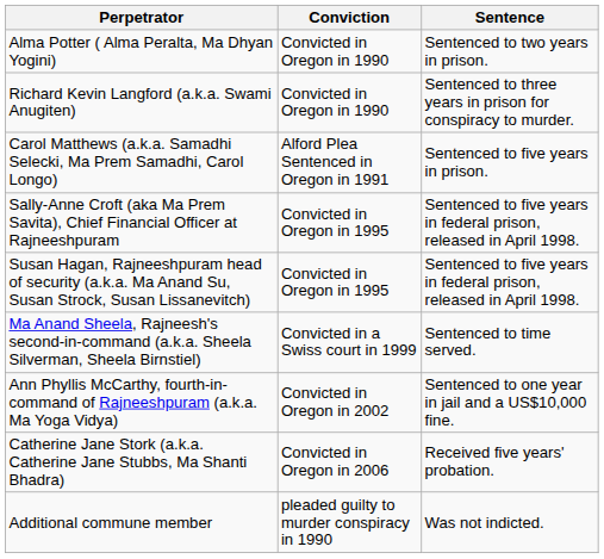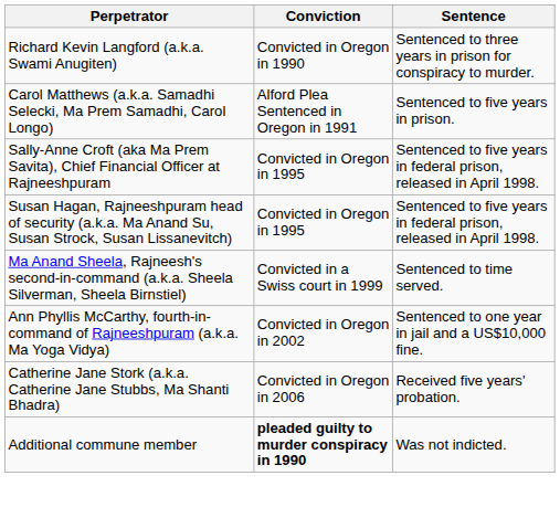- row: Alma Potter ( Alma Peralta, Ma Dhyan Yogini) | Convicted in Oregon in 1990 | Sentenced to two years in prison.
Additional commune member | Conviction: normal -> bold
